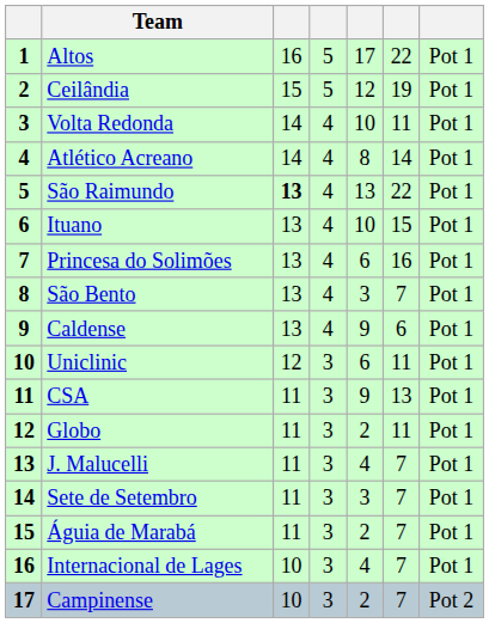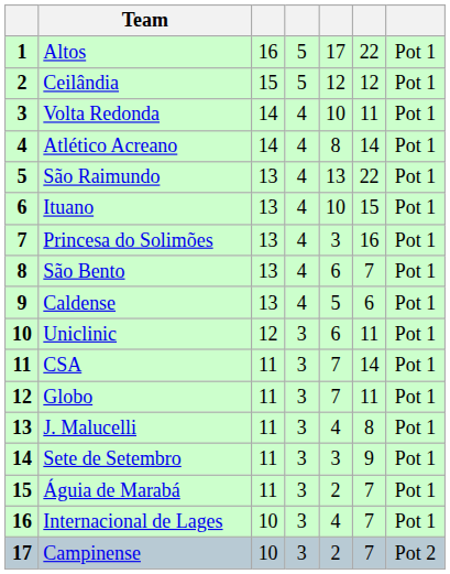Ceilândia | column 6: 19 -> 12
São Raimundo | column 3: bold -> normal
Princesa do Solimões | column 5: 6 -> 3
São Bento | column 5: 3 -> 6
Caldense | column 5: 9 -> 5
CSA | column 5: 9 -> 7
CSA | column 6: 13 -> 14
Globo | column 5: 2 -> 7
J. Malucelli | column 6: 7 -> 8
Sete de Setembro | column 6: 7 -> 9
